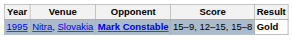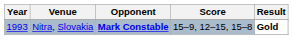Nitra, Slovakia | Year: 1995 -> 1993
